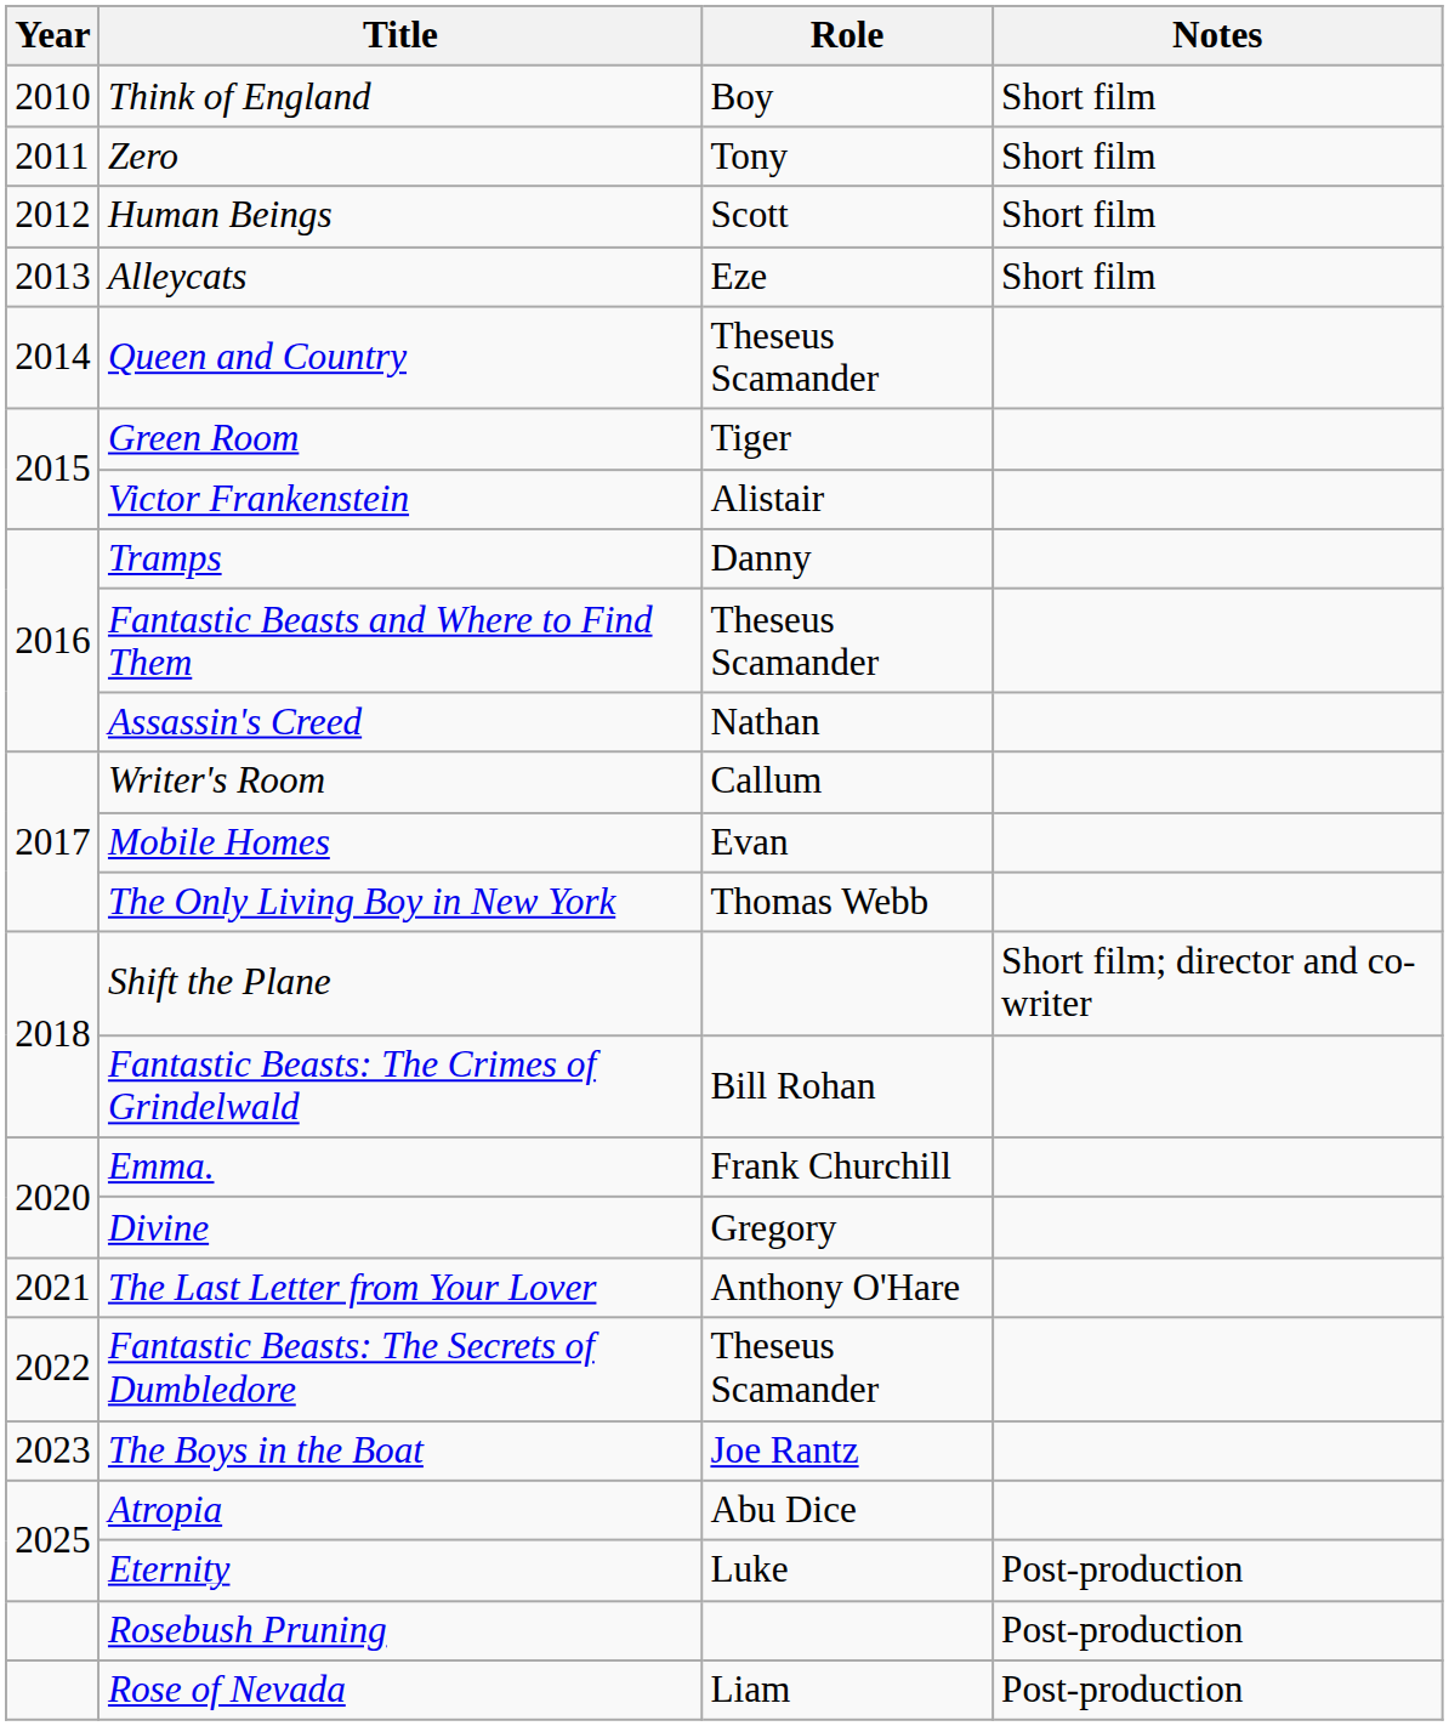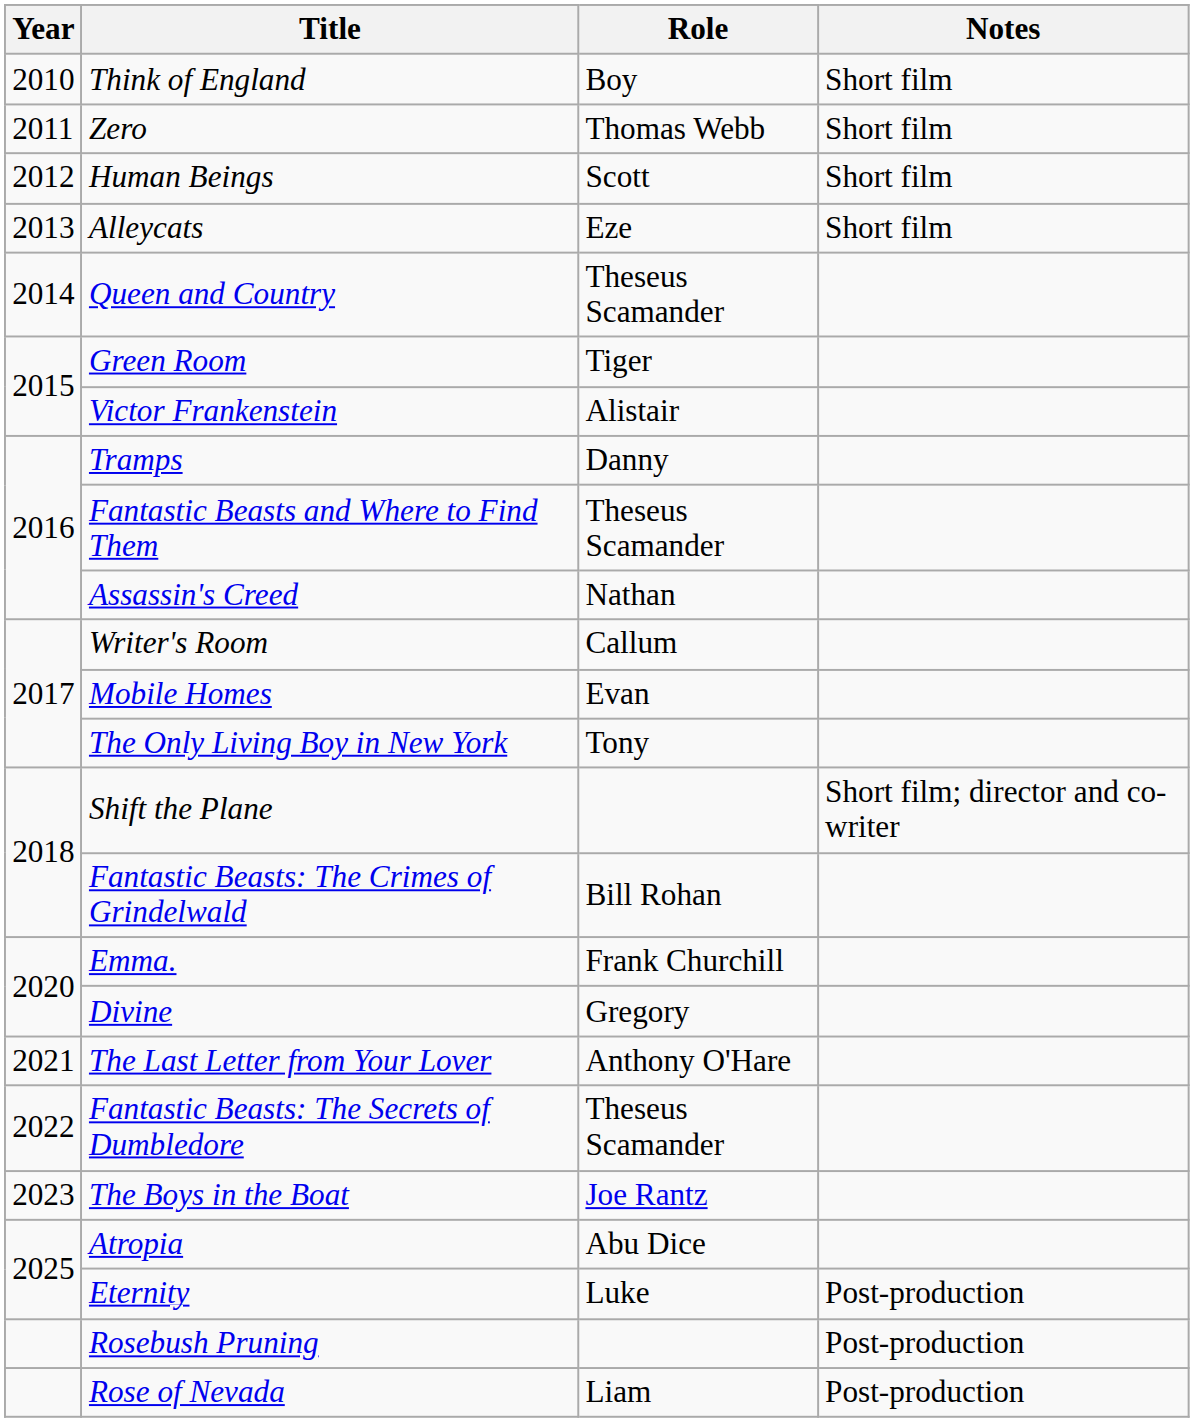Zero | Role: Tony -> Thomas Webb
The Only Living Boy in New York | Role: Thomas Webb -> Tony
